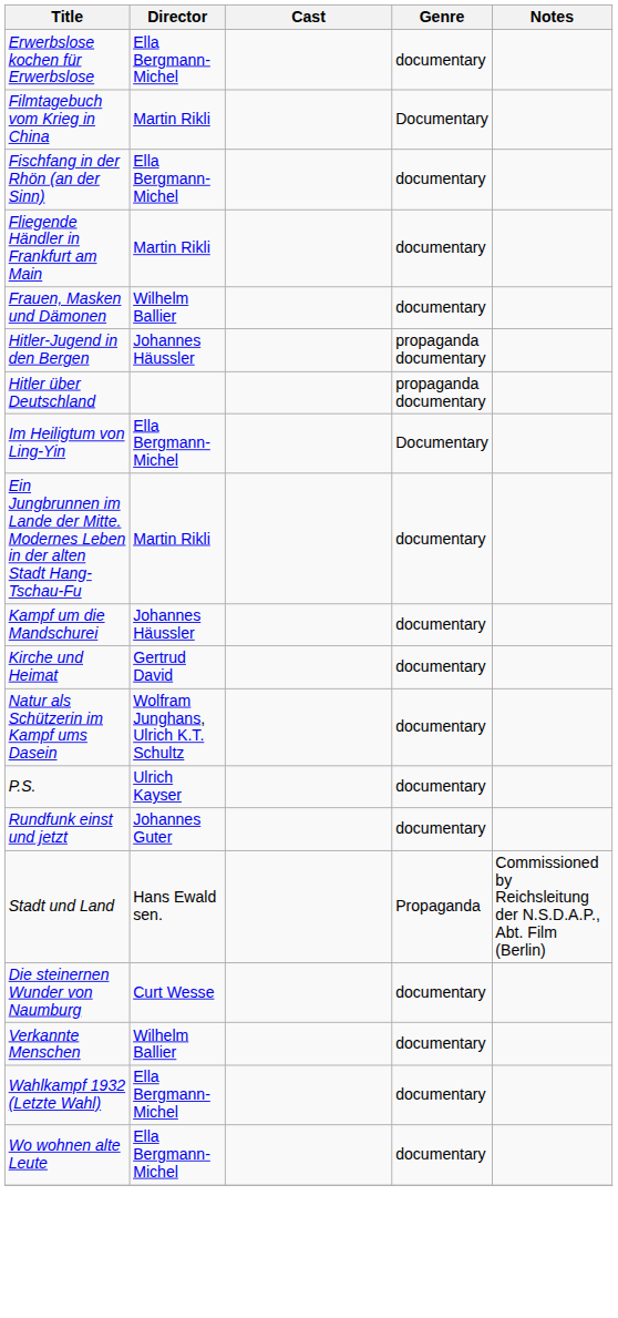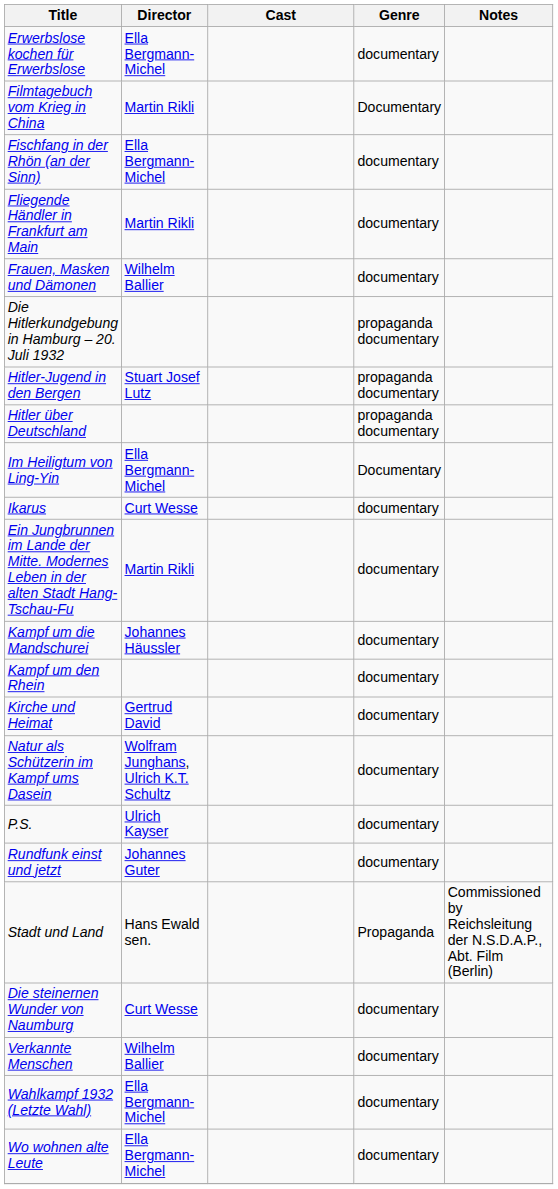+ row: Die Hitlerkundgebung in Hamburg – 20. Juli 1932 | propaganda documentary
Hitler-Jugend in den Bergen | Director: Johannes Häussler -> Stuart Josef Lutz
+ row: Ikarus | Curt Wesse | documentary
+ row: Kampf um den Rhein | documentary
